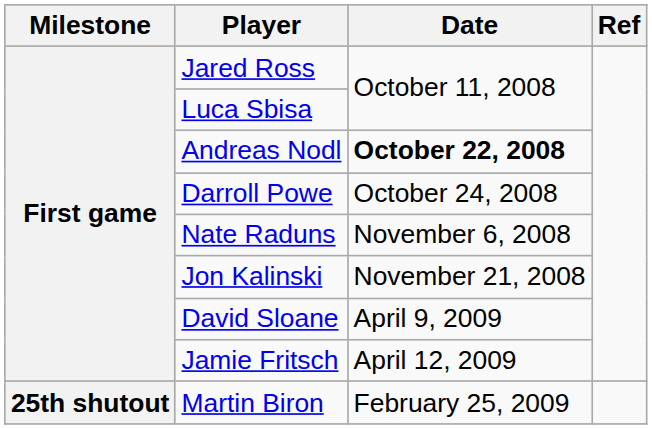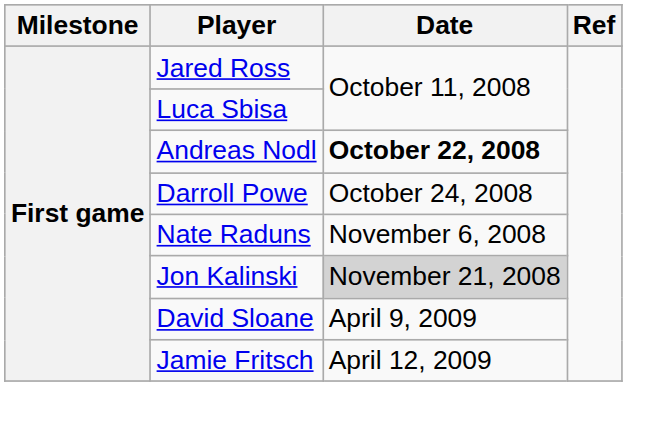Jon Kalinski | Date: no background -> lightgrey background
- row: 25th shutout | Martin Biron | February 25, 2009
